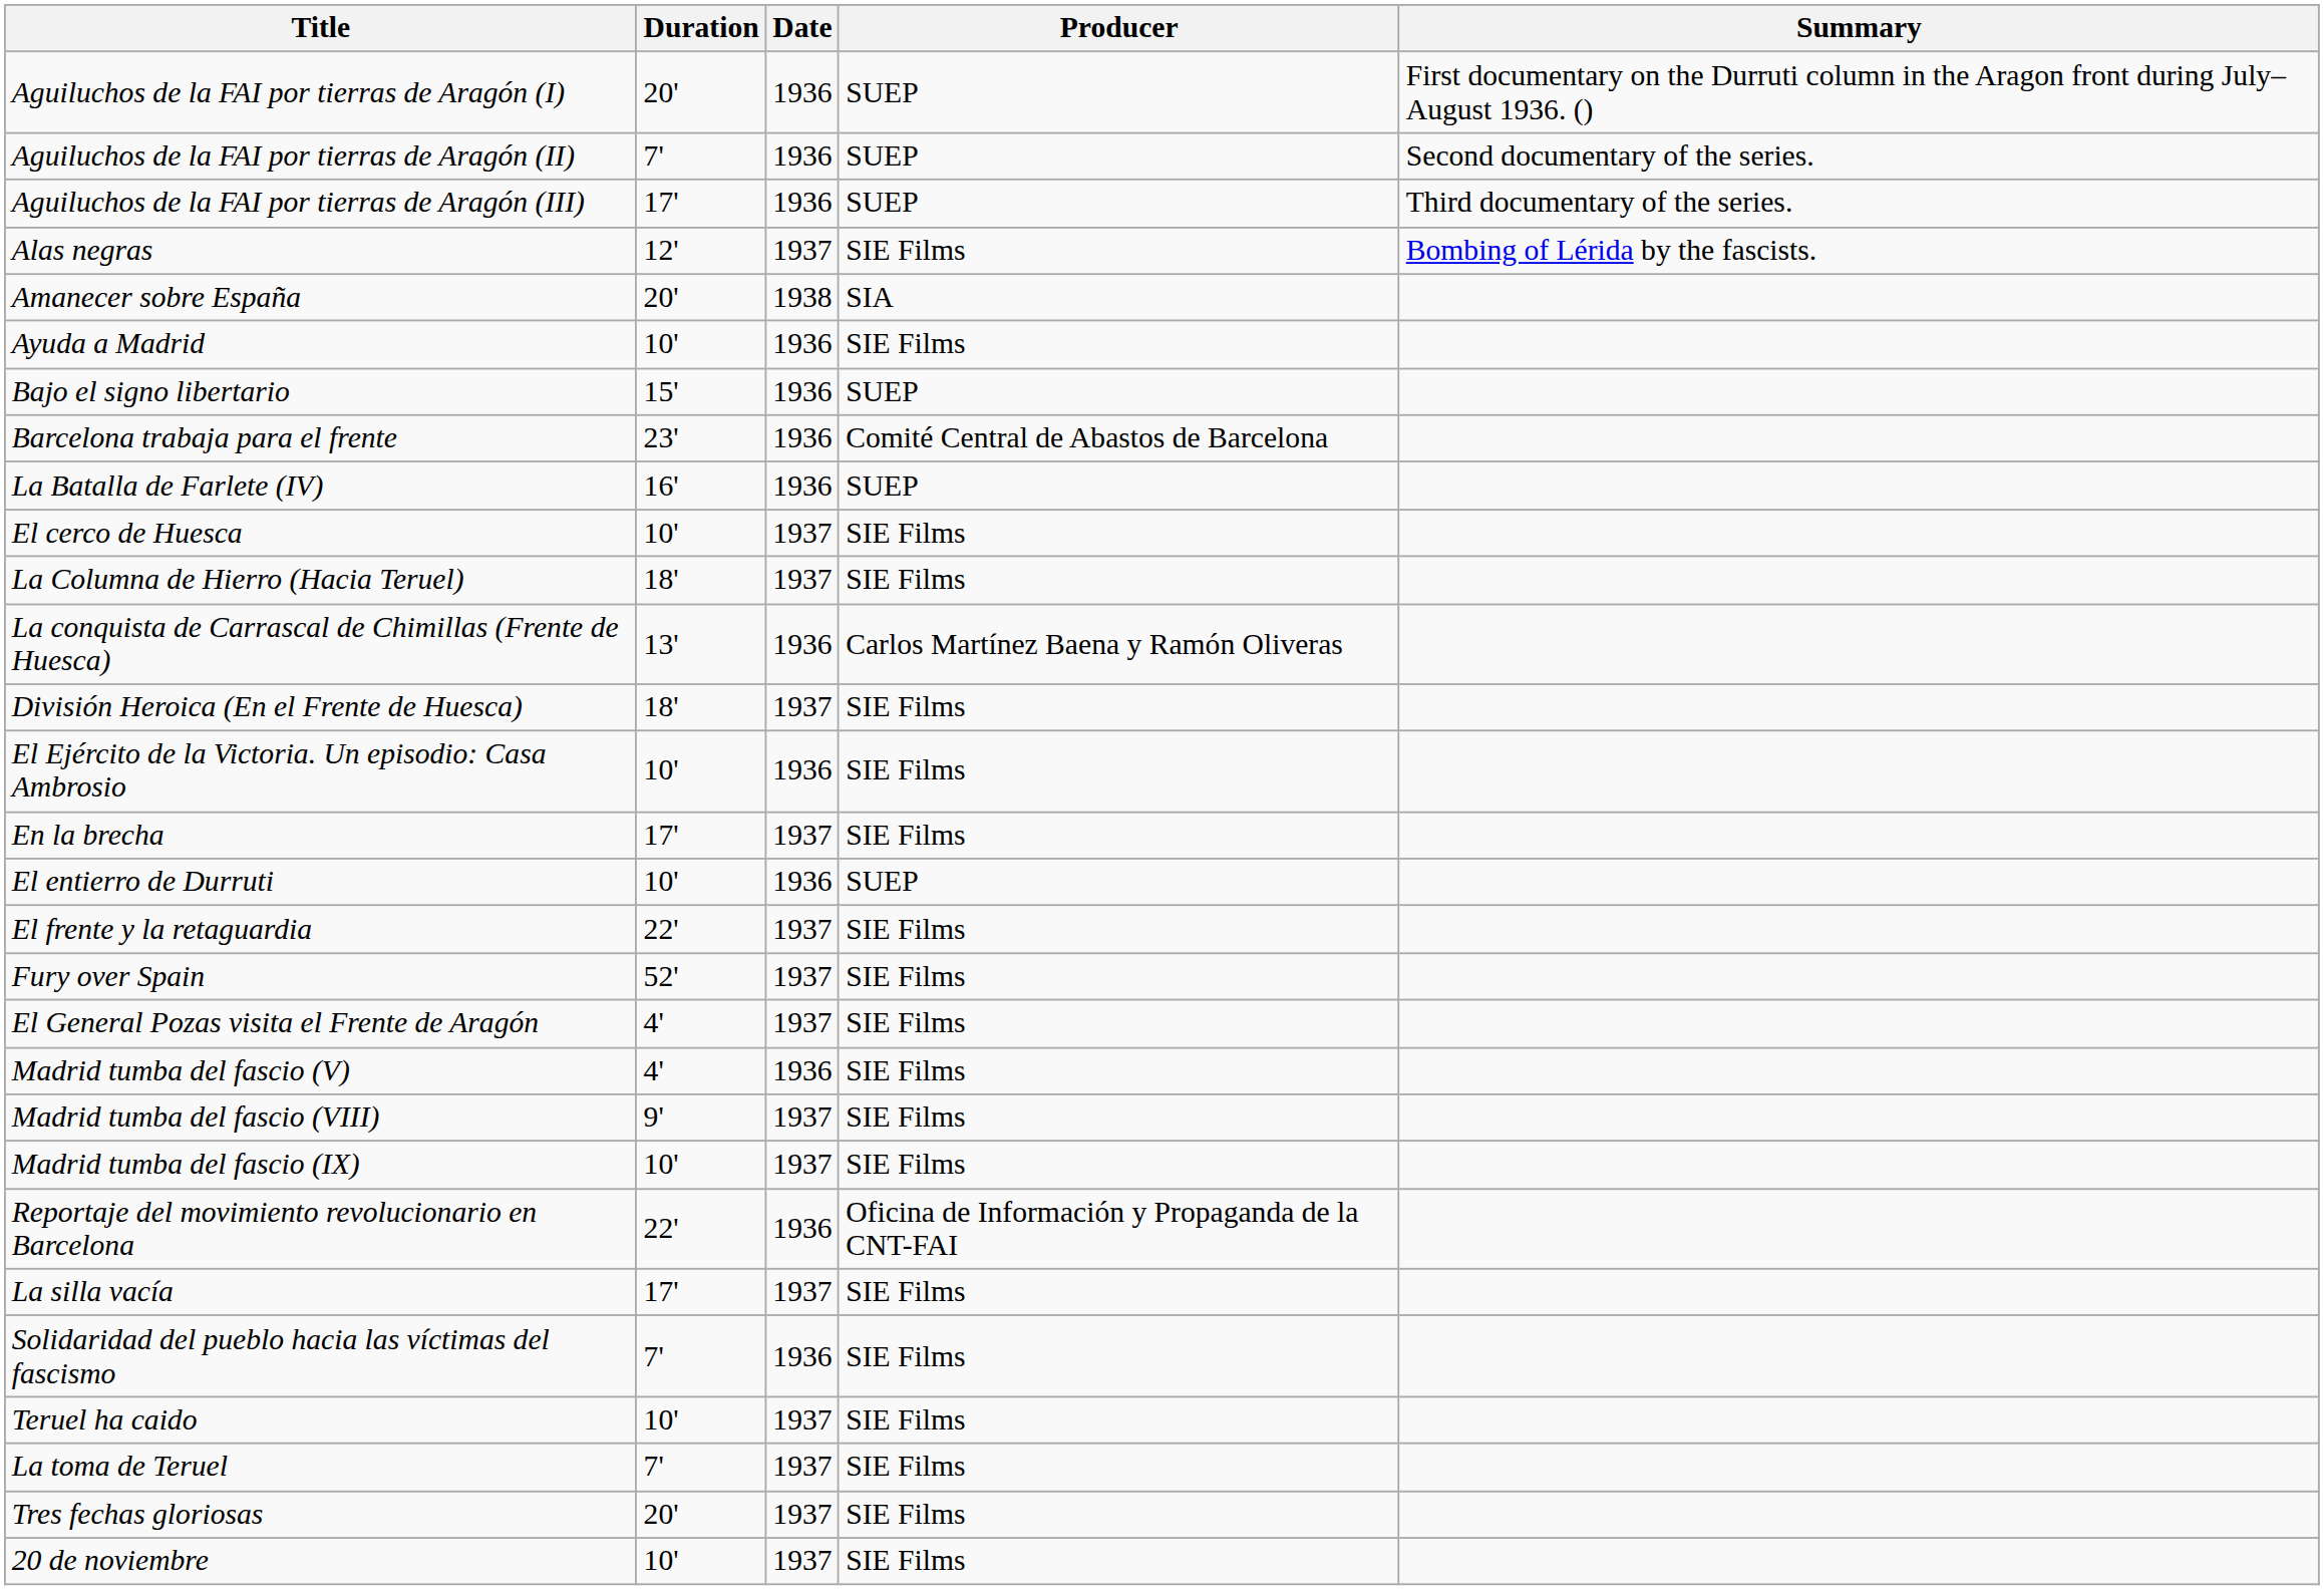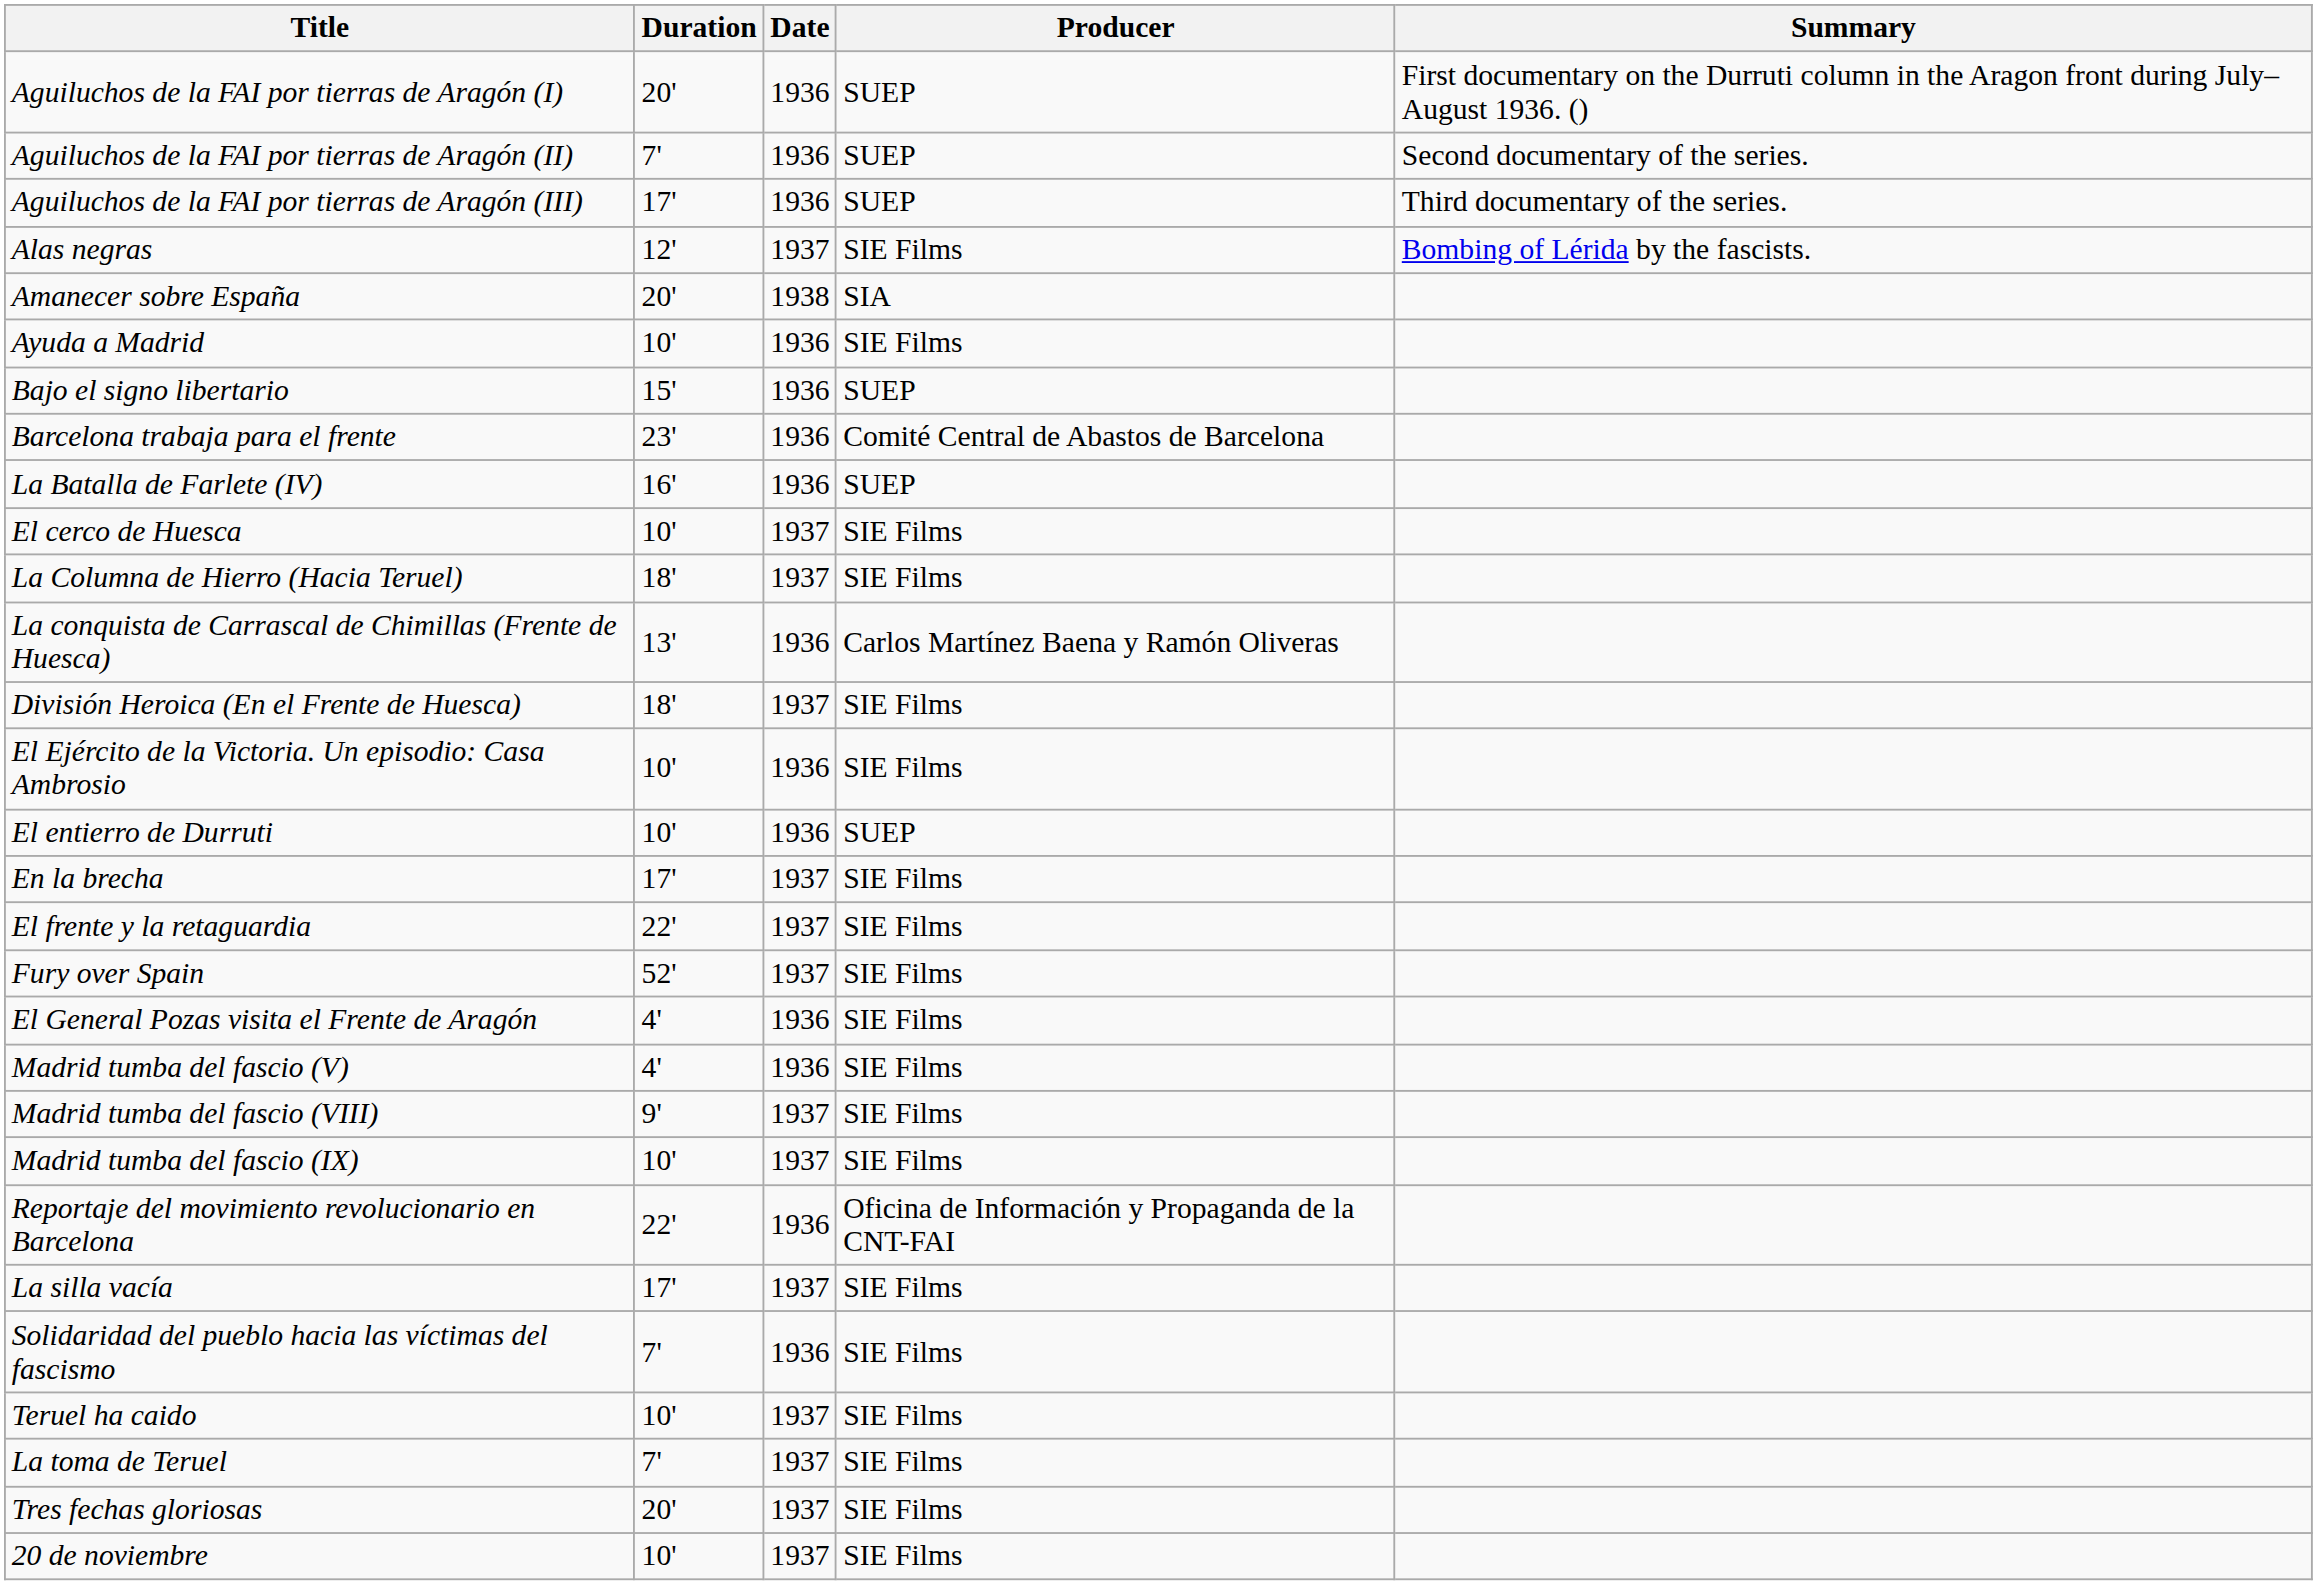rows swapped: En la brecha <-> El entierro de Durruti
El General Pozas visita el Frente de Aragón | Date: 1937 -> 1936
